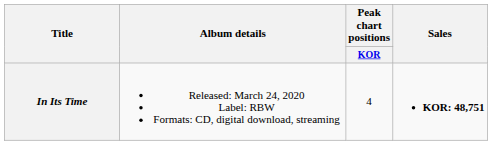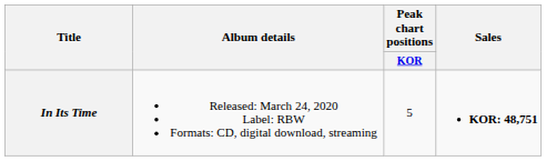In Its Time | Peak chart positions / KOR: 4 -> 5
